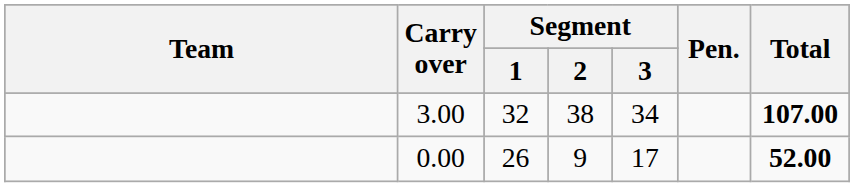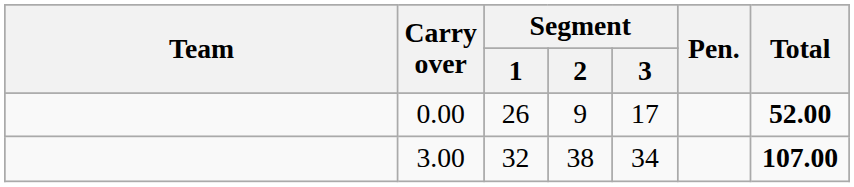rows swapped: 3.00 <-> 0.00
